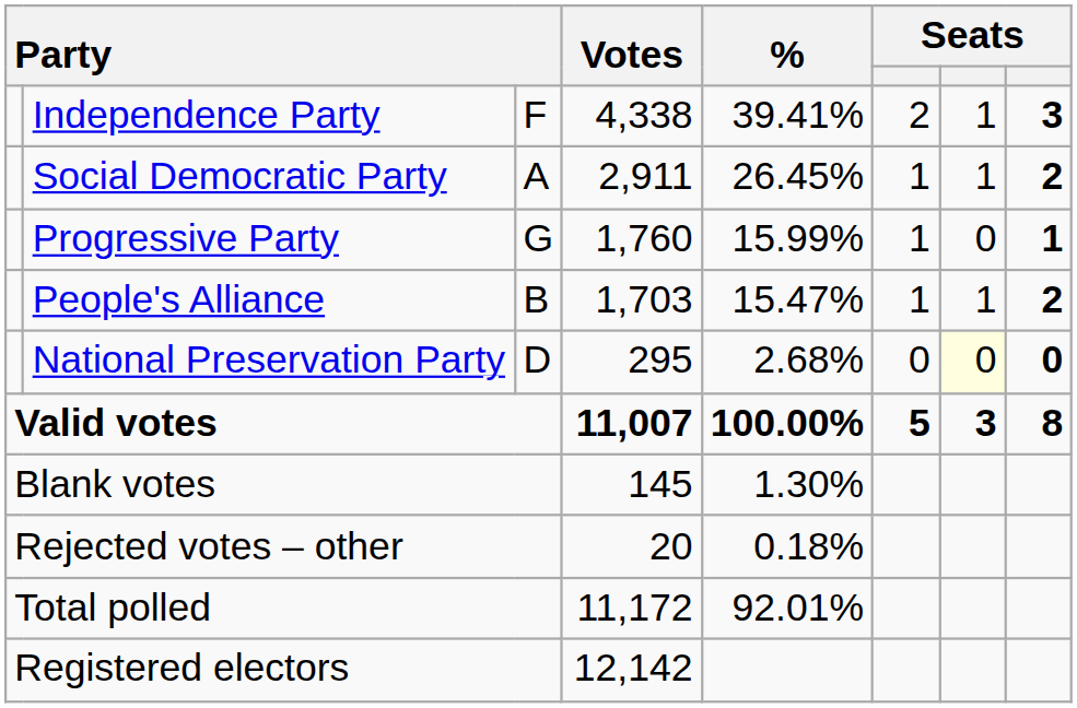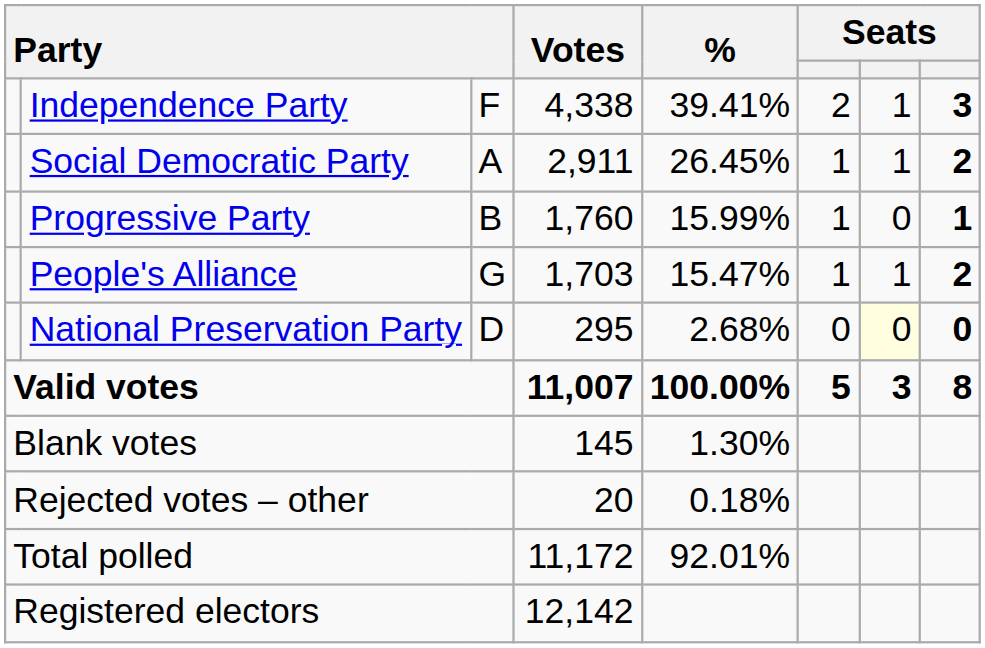Progressive Party | column 3: G -> B
People's Alliance | column 3: B -> G
